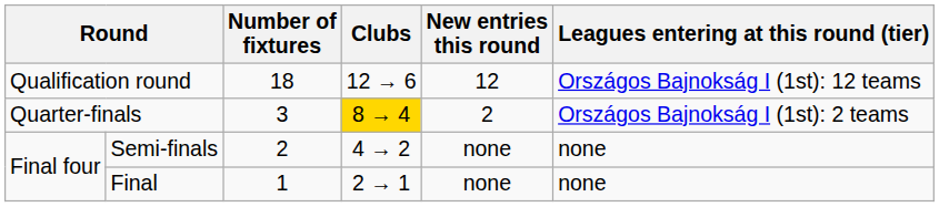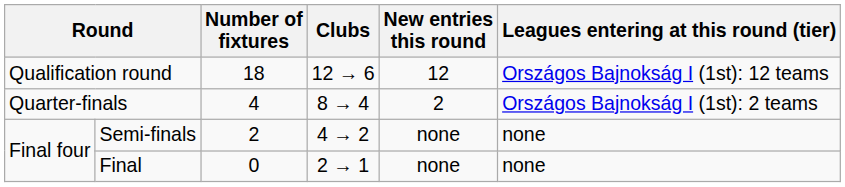Quarter-finals | Number of fixtures: 3 -> 4
Quarter-finals | Clubs: gold background -> no background
Final | Number of fixtures: 1 -> 0
